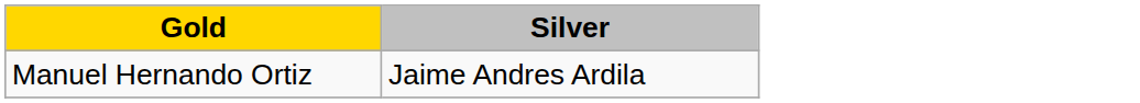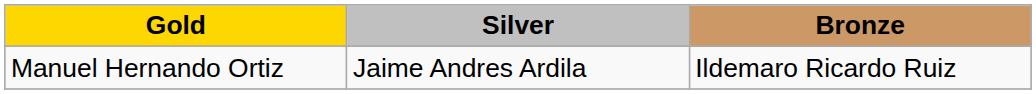+ column: Bronze | Ildemaro Ricardo Ruiz
